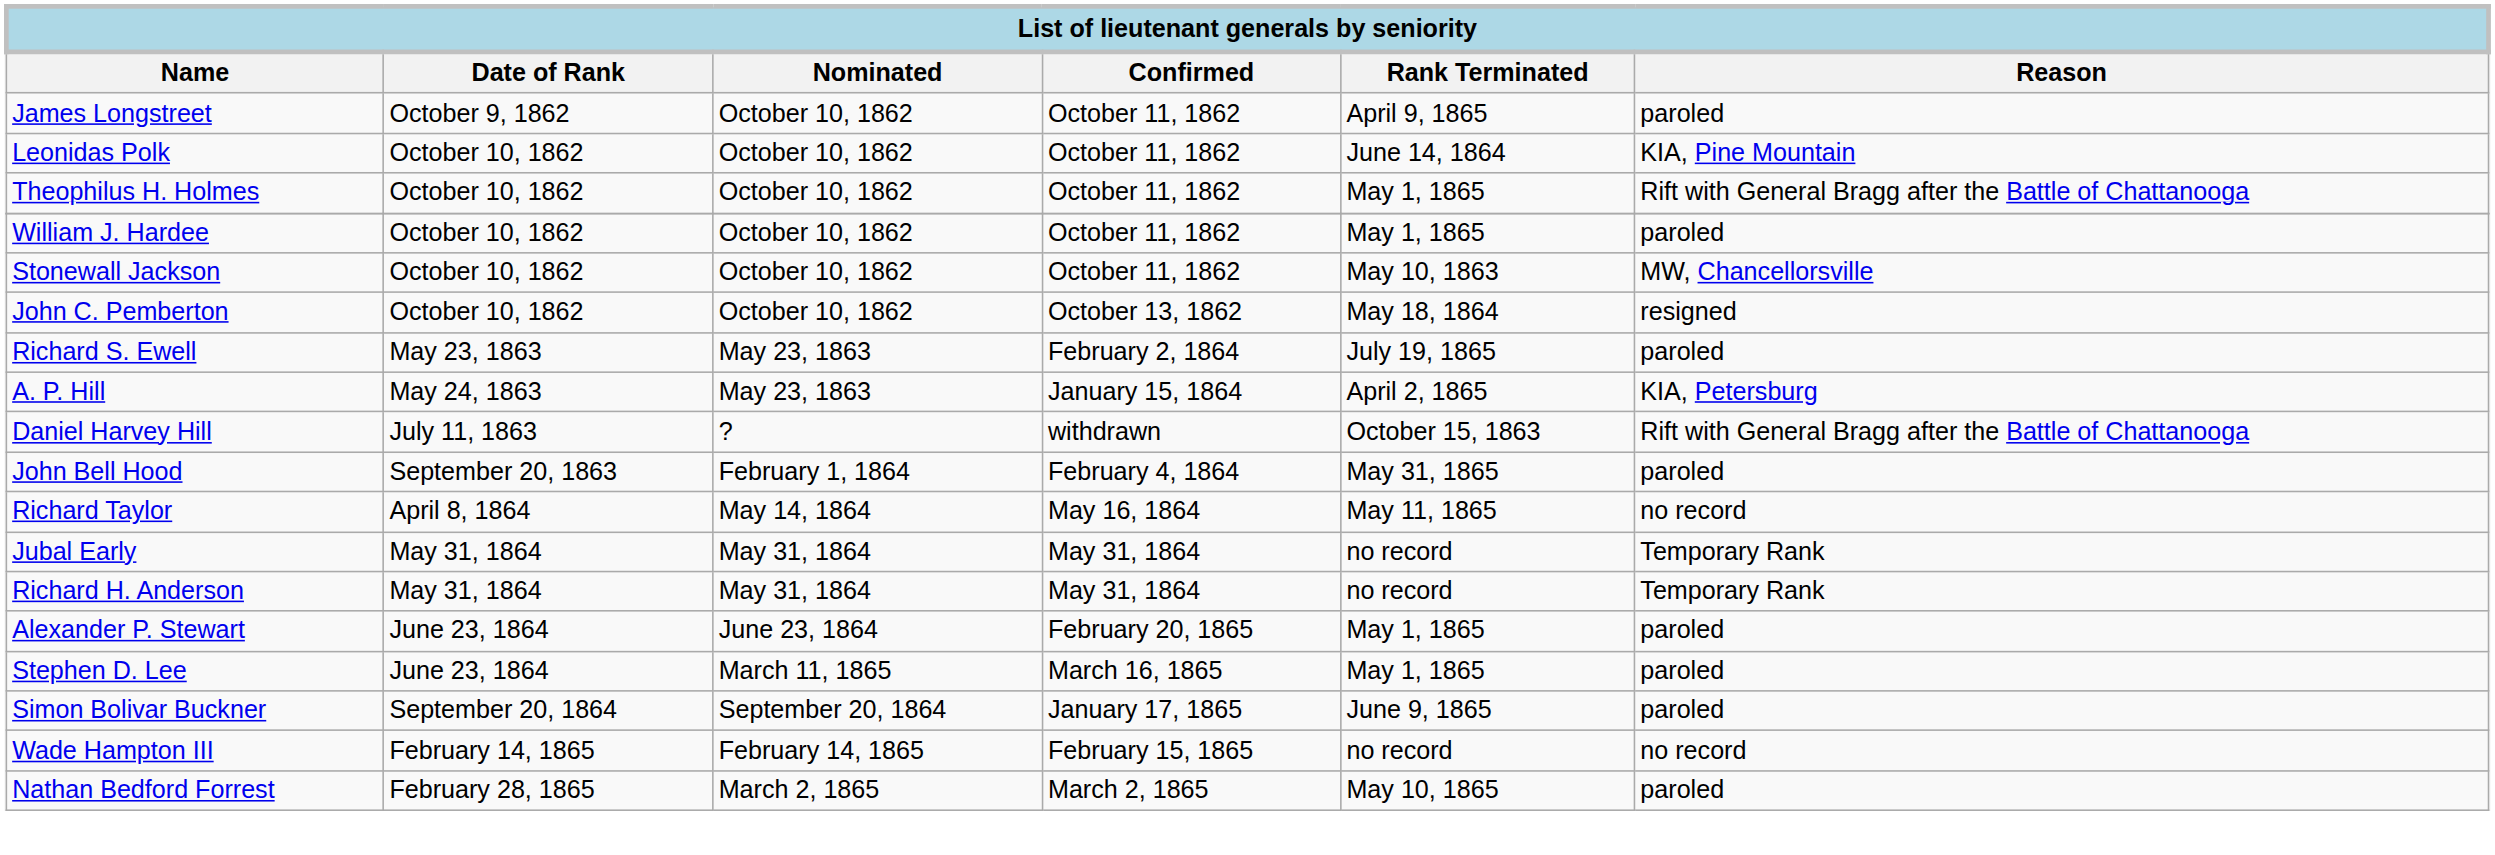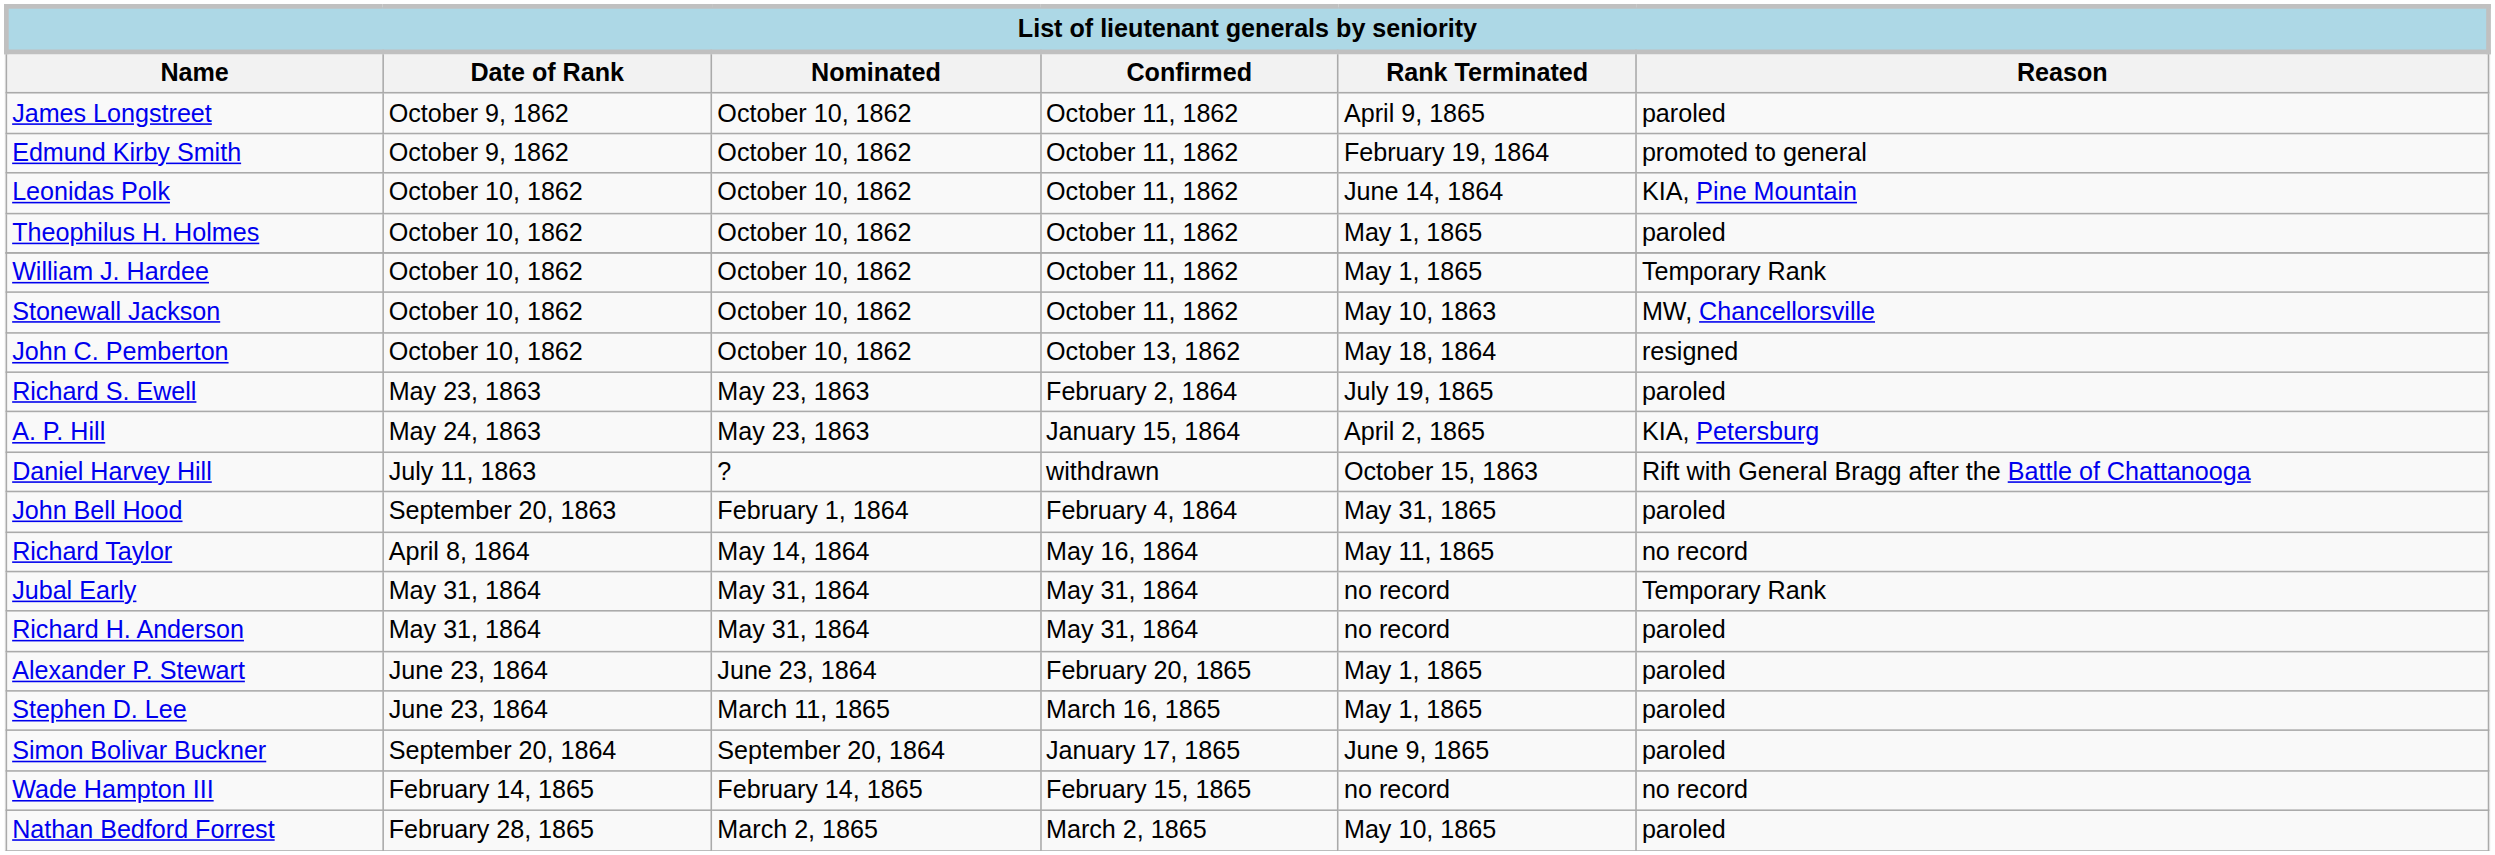+ row: Edmund Kirby Smith | October 9, 1862 | October 10, 1862 | October 11, 1862 | February 19, 1864 | promoted to general
Theophilus H. Holmes | Reason: Rift with General Bragg after the Battle of Chattanooga -> paroled
William J. Hardee | Reason: paroled -> Temporary Rank
Richard H. Anderson | Reason: Temporary Rank -> paroled
